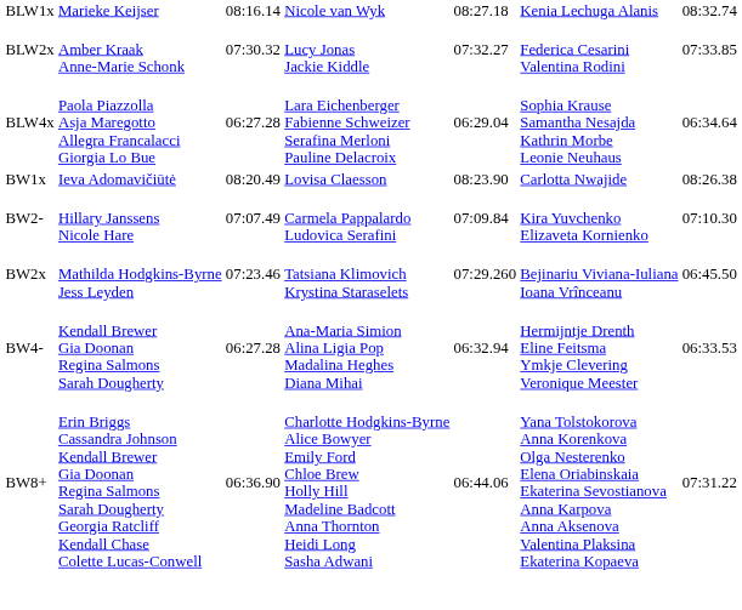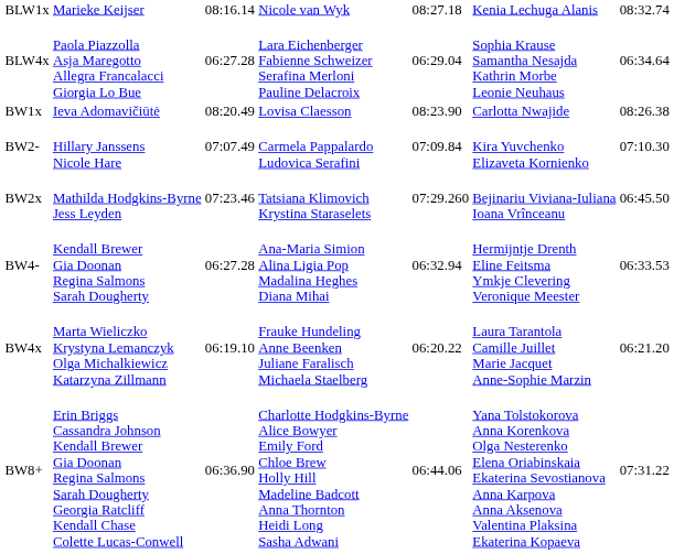- row: BLW2x | Amber Kraak Anne-Marie Schonk | 07:30.32 | Lucy Jonas Jackie Kiddle | 07:32.27 | Federica Cesarini Valentina Rodini | 07:33.85
+ row: BW4x | Marta Wieliczko Krystyna Lemanczyk Olga Michalkiewicz Katarzyna Zillmann | 06:19.10 | Frauke Hundeling Anne Beenken Juliane Faralisch Michaela Staelberg | 06:20.22 | Laura Tarantola Camille Juillet Marie Jacquet Anne-Sophie Marzin | 06:21.20
